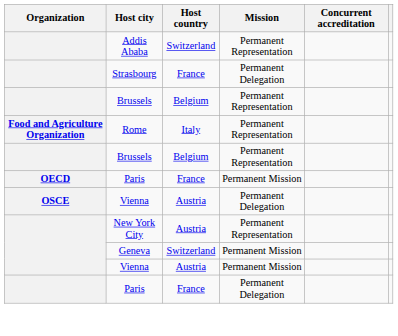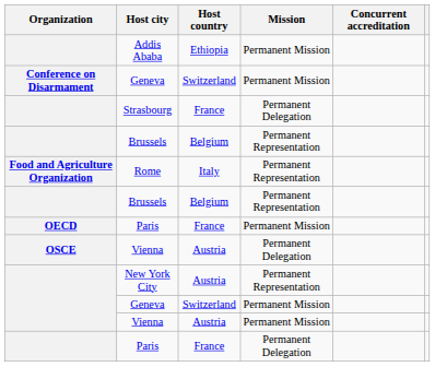Addis Ababa | Host country: Switzerland -> Ethiopia
Addis Ababa | Mission: Permanent Representation -> Permanent Mission
+ row: Conference on Disarmament | Geneva | Switzerland | Permanent Mission
